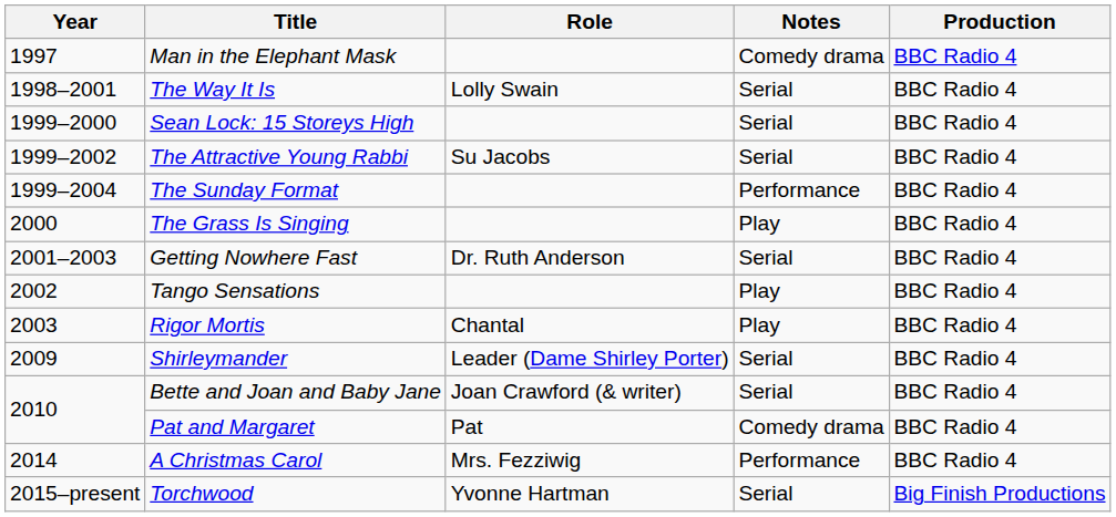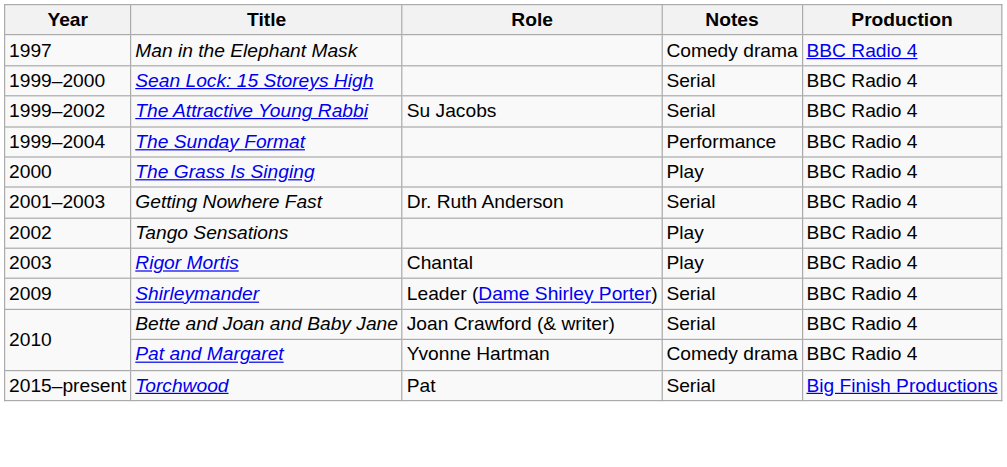- row: 1998–2001 | The Way It Is | Lolly Swain | Serial | BBC Radio 4
Pat and Margaret | Role: Pat -> Yvonne Hartman
- row: 2014 | A Christmas Carol | Mrs. Fezziwig | Performance | BBC Radio 4
Torchwood | Role: Yvonne Hartman -> Pat
